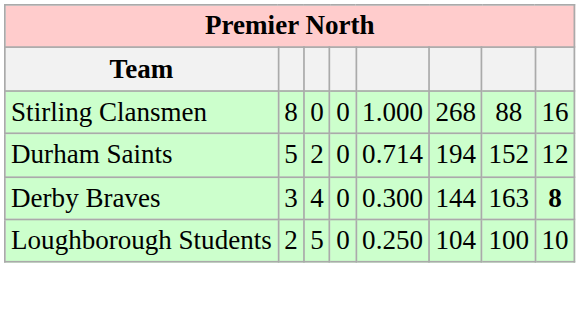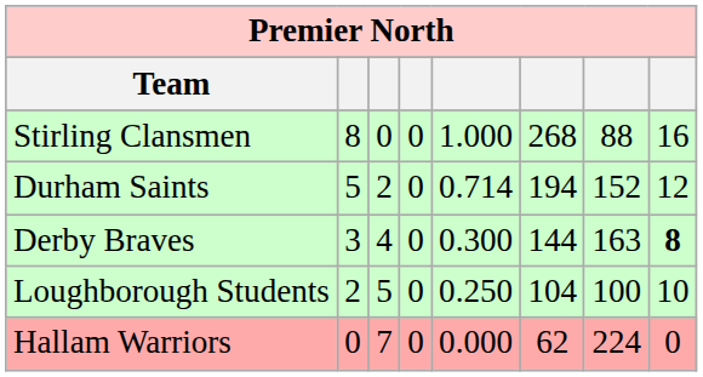+ row: Hallam Warriors | 0 | 7 | 0 | 0.000 | 62 | 224 | 0
